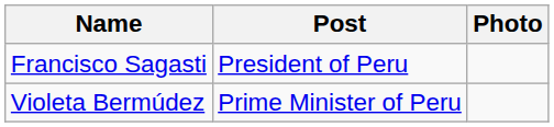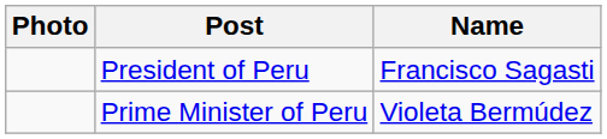columns swapped: Photo <-> Name
